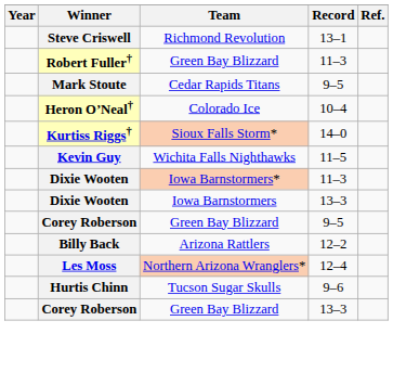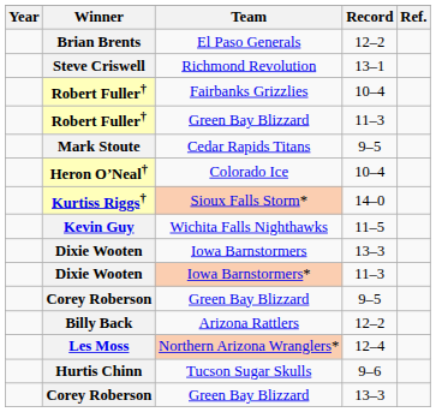+ row: Brian Brents | El Paso Generals | 12–2
+ row: Robert Fuller† | Fairbanks Grizzlies | 10–4
rows swapped: Iowa Barnstormers <-> Iowa Barnstormers*
